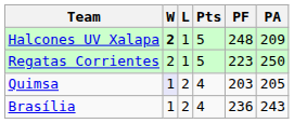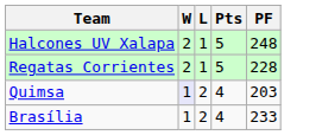- column: PA | 209 | 250 | 205 | 243
Halcones UV Xalapa | W: bold -> normal
Regatas Corrientes | PF: 223 -> 228
Brasília | PF: 236 -> 233
